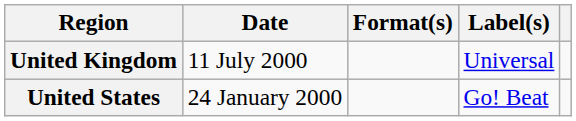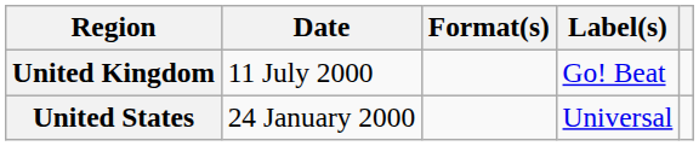United Kingdom | Label(s): Universal -> Go! Beat
United States | Label(s): Go! Beat -> Universal
